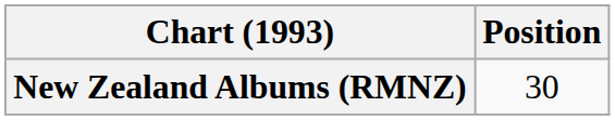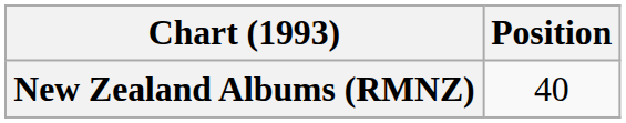New Zealand Albums (RMNZ) | Position: 30 -> 40
